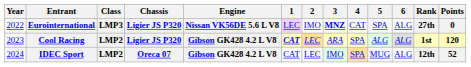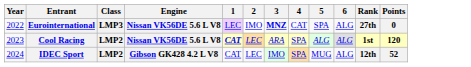- column: Chassis | Ligier JS P320 | Ligier JS P320 | Oreca 07
Cool Racing | Engine: Gibson GK428 4.2 L V8 -> Nissan VK56DE 5.6 L V8
